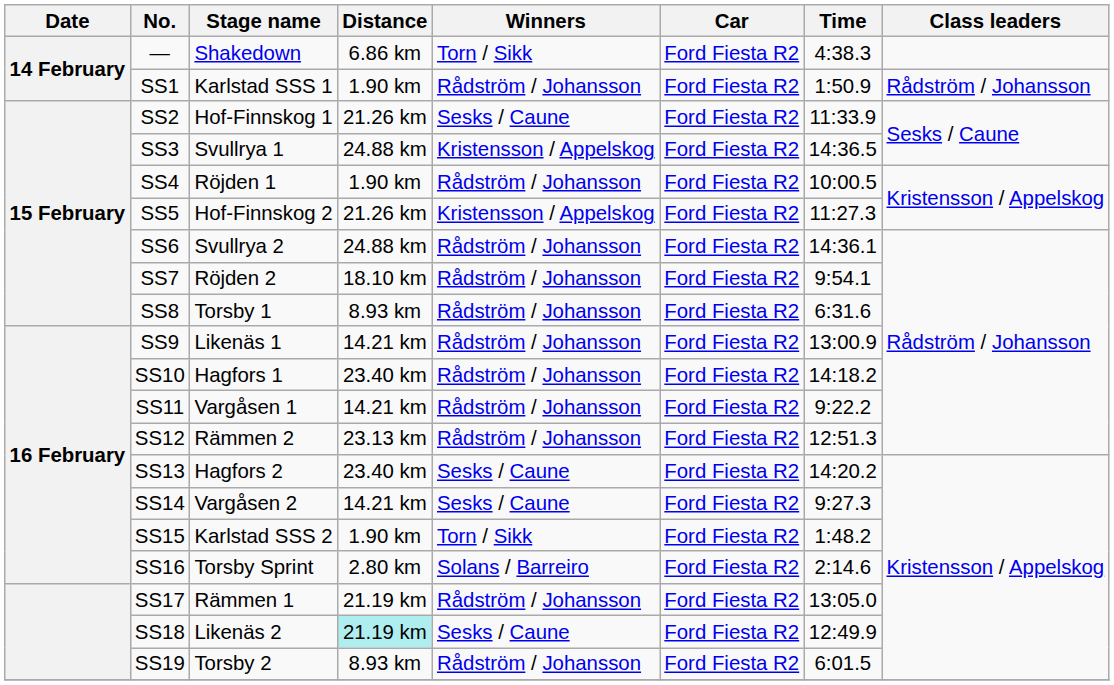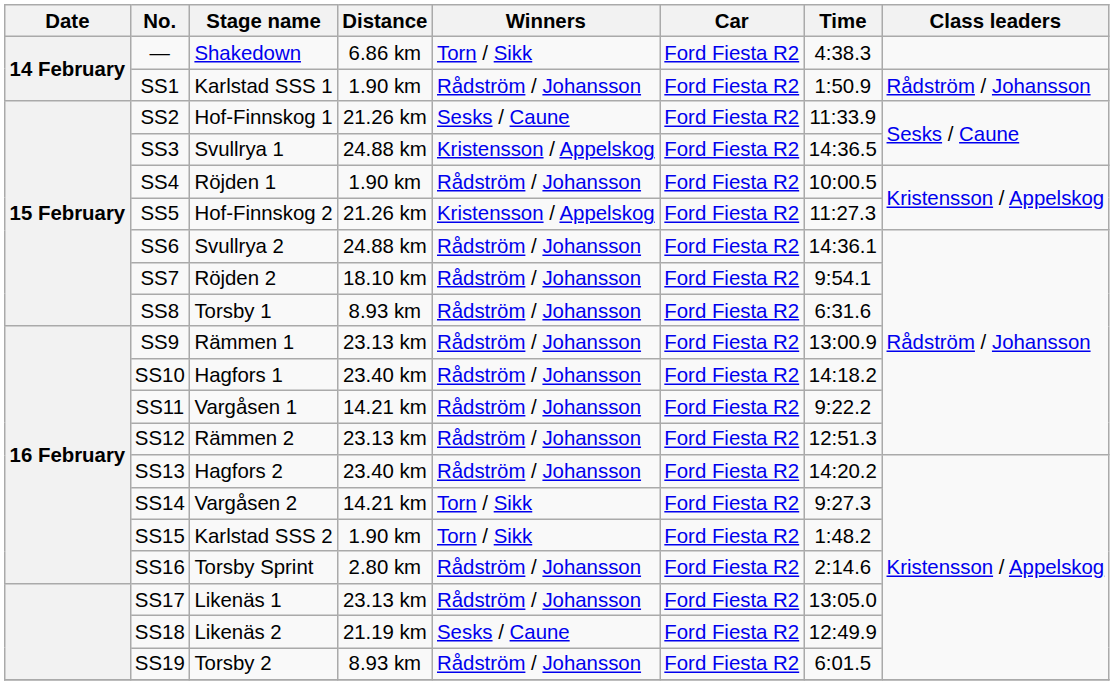SS9 | Stage name: Likenäs 1 -> Rämmen 1
SS9 | Distance: 14.21 km -> 23.13 km
SS13 | Winners: Sesks / Caune -> Rådström / Johansson
SS14 | Winners: Sesks / Caune -> Torn / Sikk
SS16 | Winners: Solans / Barreiro -> Rådström / Johansson
SS17 | Stage name: Rämmen 1 -> Likenäs 1
SS17 | Distance: 21.19 km -> 23.13 km
SS18 | Distance: paleturquoise background -> no background
